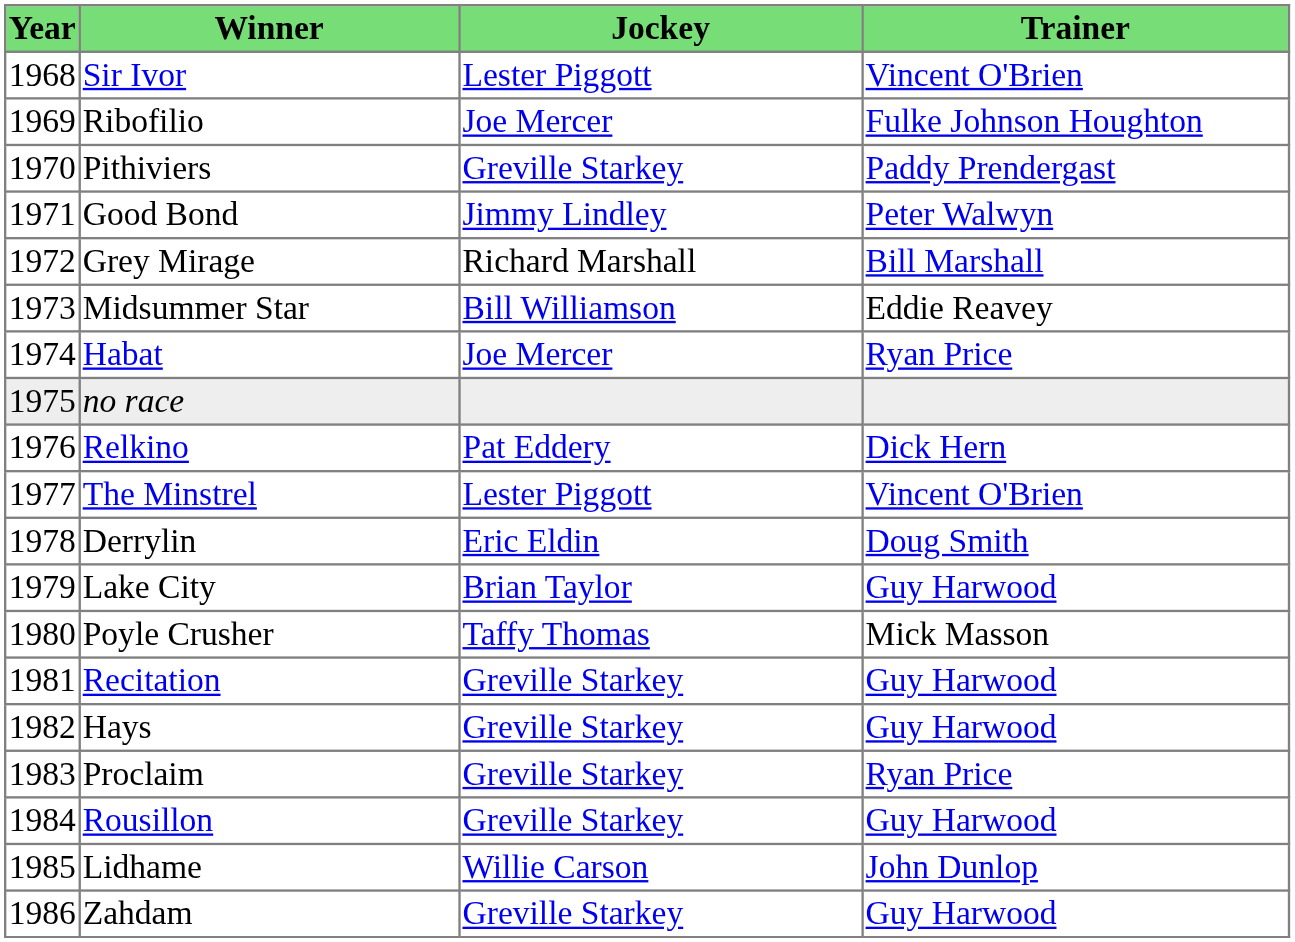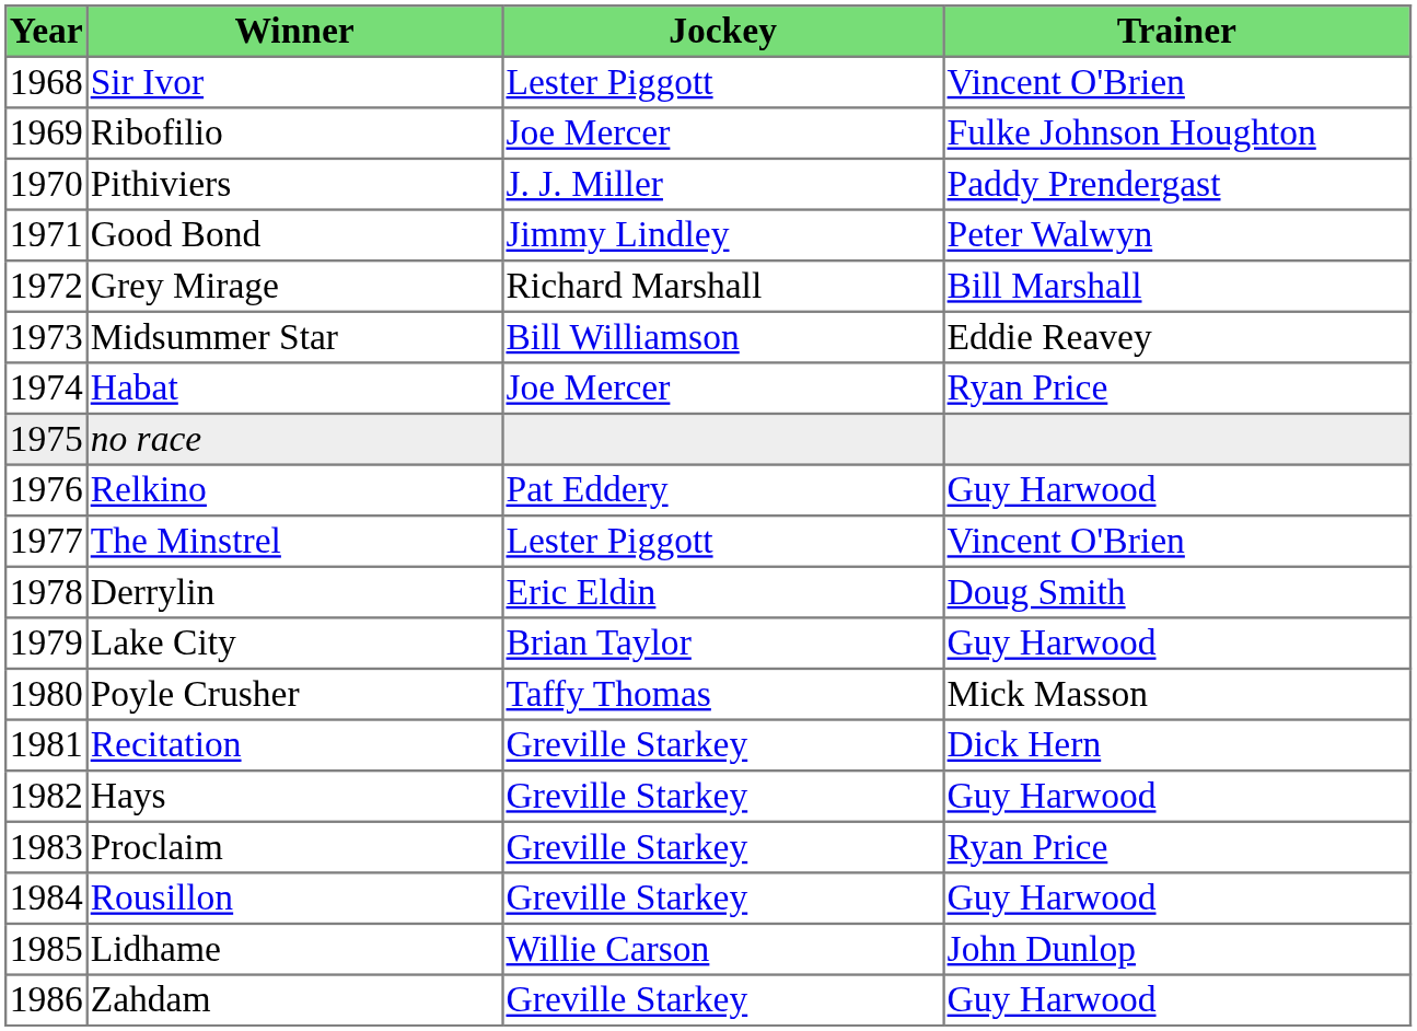Pithiviers | Jockey: Greville Starkey -> J. J. Miller
Relkino | Trainer: Dick Hern -> Guy Harwood
Recitation | Trainer: Guy Harwood -> Dick Hern
